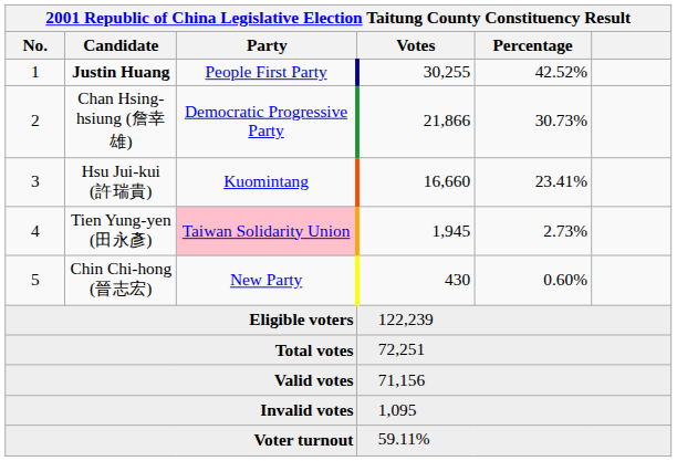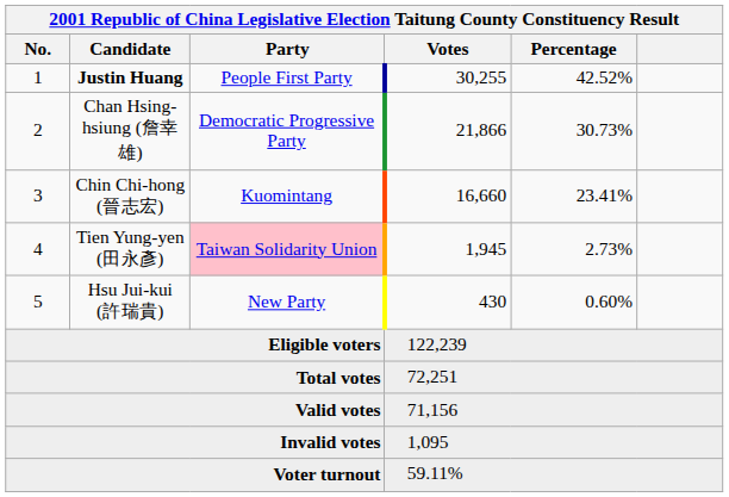3 | Candidate: Hsu Jui-kui (許瑞貴) -> Chin Chi-hong (晉志宏)
5 | Candidate: Chin Chi-hong (晉志宏) -> Hsu Jui-kui (許瑞貴)
